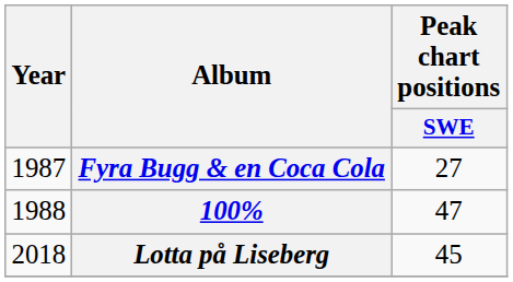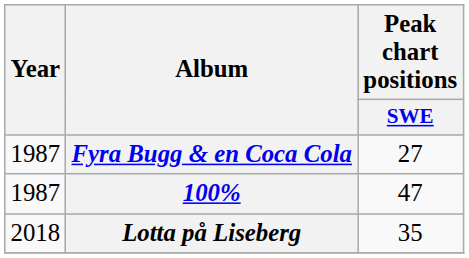100% | Year: 1988 -> 1987
Lotta på Liseberg | Peak chart positions / SWE: 45 -> 35
